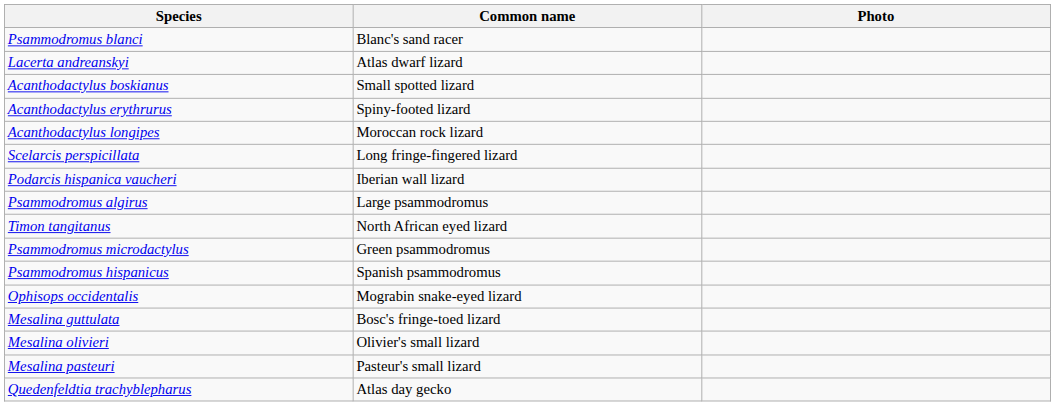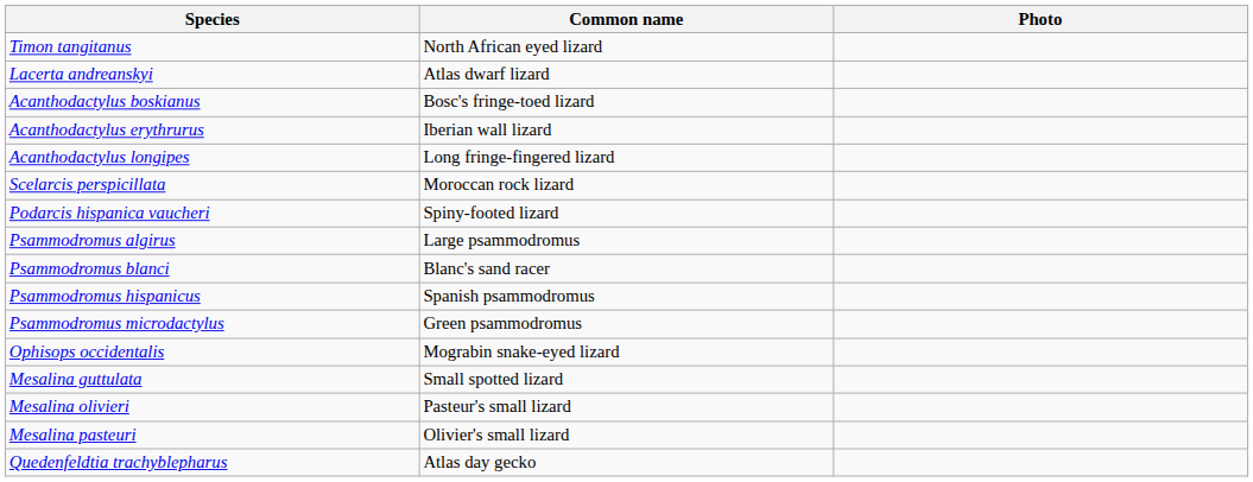rows swapped: Timon tangitanus <-> Psammodromus blanci
Acanthodactylus boskianus | Common name: Small spotted lizard -> Bosc's fringe-toed lizard
Acanthodactylus erythrurus | Common name: Spiny-footed lizard -> Iberian wall lizard
Acanthodactylus longipes | Common name: Moroccan rock lizard -> Long fringe-fingered lizard
Scelarcis perspicillata | Common name: Long fringe-fingered lizard -> Moroccan rock lizard
Podarcis hispanica vaucheri | Common name: Iberian wall lizard -> Spiny-footed lizard
rows swapped: Psammodromus microdactylus <-> Psammodromus hispanicus
Mesalina guttulata | Common name: Bosc's fringe-toed lizard -> Small spotted lizard
Mesalina olivieri | Common name: Olivier's small lizard -> Pasteur's small lizard
Mesalina pasteuri | Common name: Pasteur's small lizard -> Olivier's small lizard
